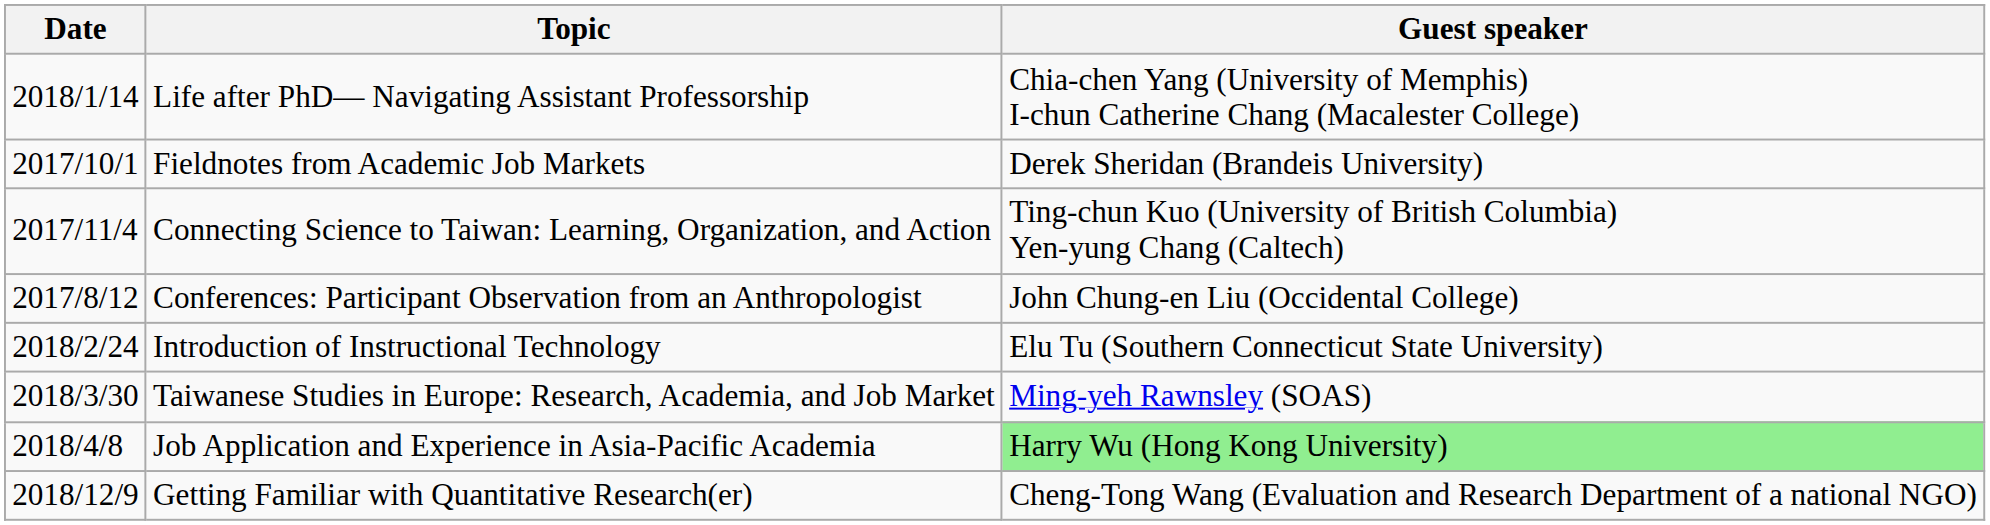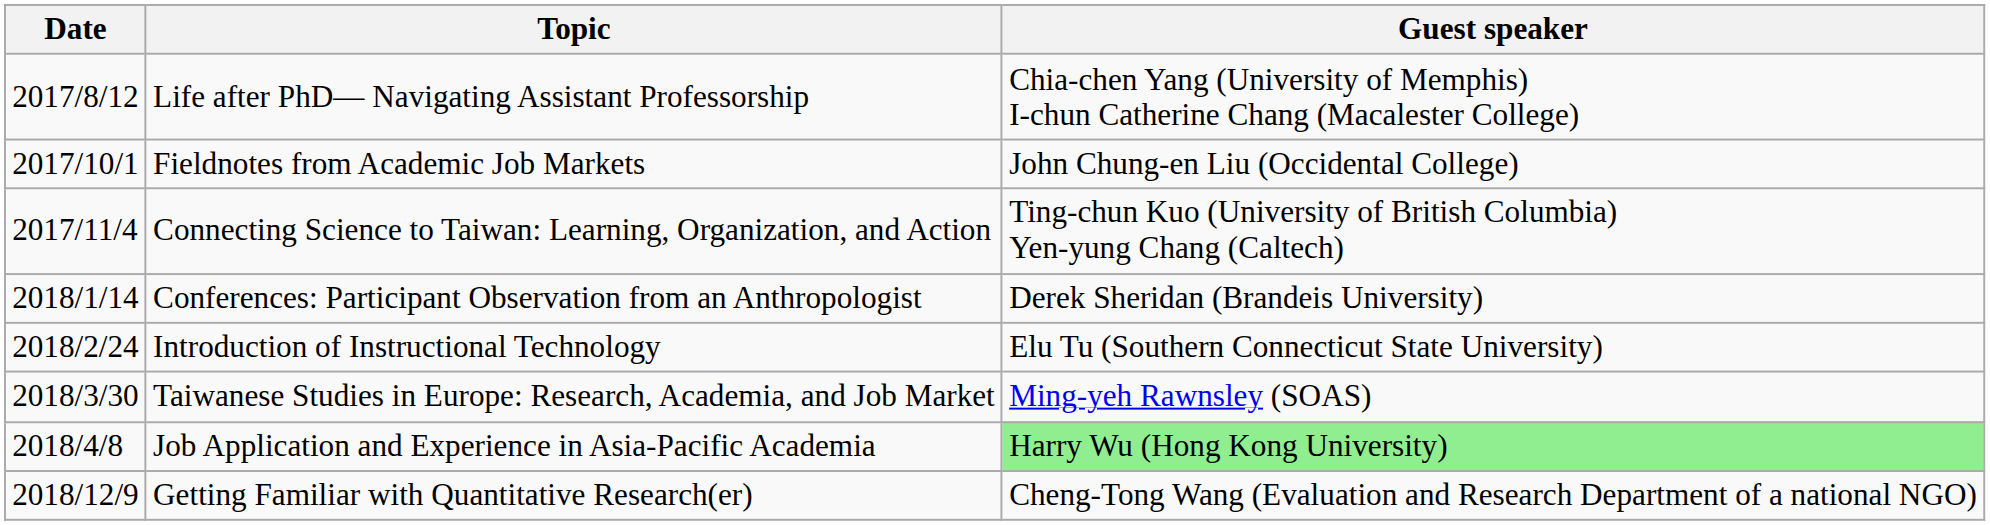Life after PhD— Navigating Assistant Professorship | Date: 2018/1/14 -> 2017/8/12
Fieldnotes from Academic Job Markets | Guest speaker: Derek Sheridan (Brandeis University) -> John Chung-en Liu (Occidental College)
Conferences: Participant Observation from an Anthropologist | Date: 2017/8/12 -> 2018/1/14
Conferences: Participant Observation from an Anthropologist | Guest speaker: John Chung-en Liu (Occidental College) -> Derek Sheridan (Brandeis University)
